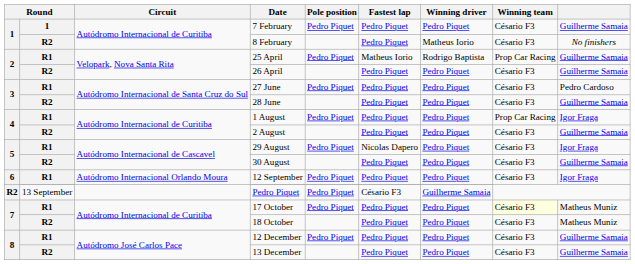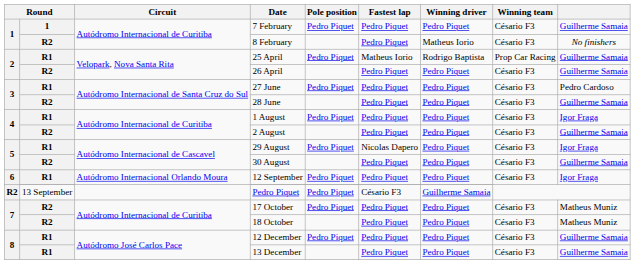1 August | Winning team: Prop Car Racing -> Césario F3
17 October | column 2: R1 -> R2
17 October | Winning team: lightyellow background -> no background
13 December | column 2: R2 -> R1
